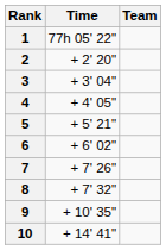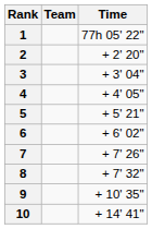columns swapped: Team <-> Time
